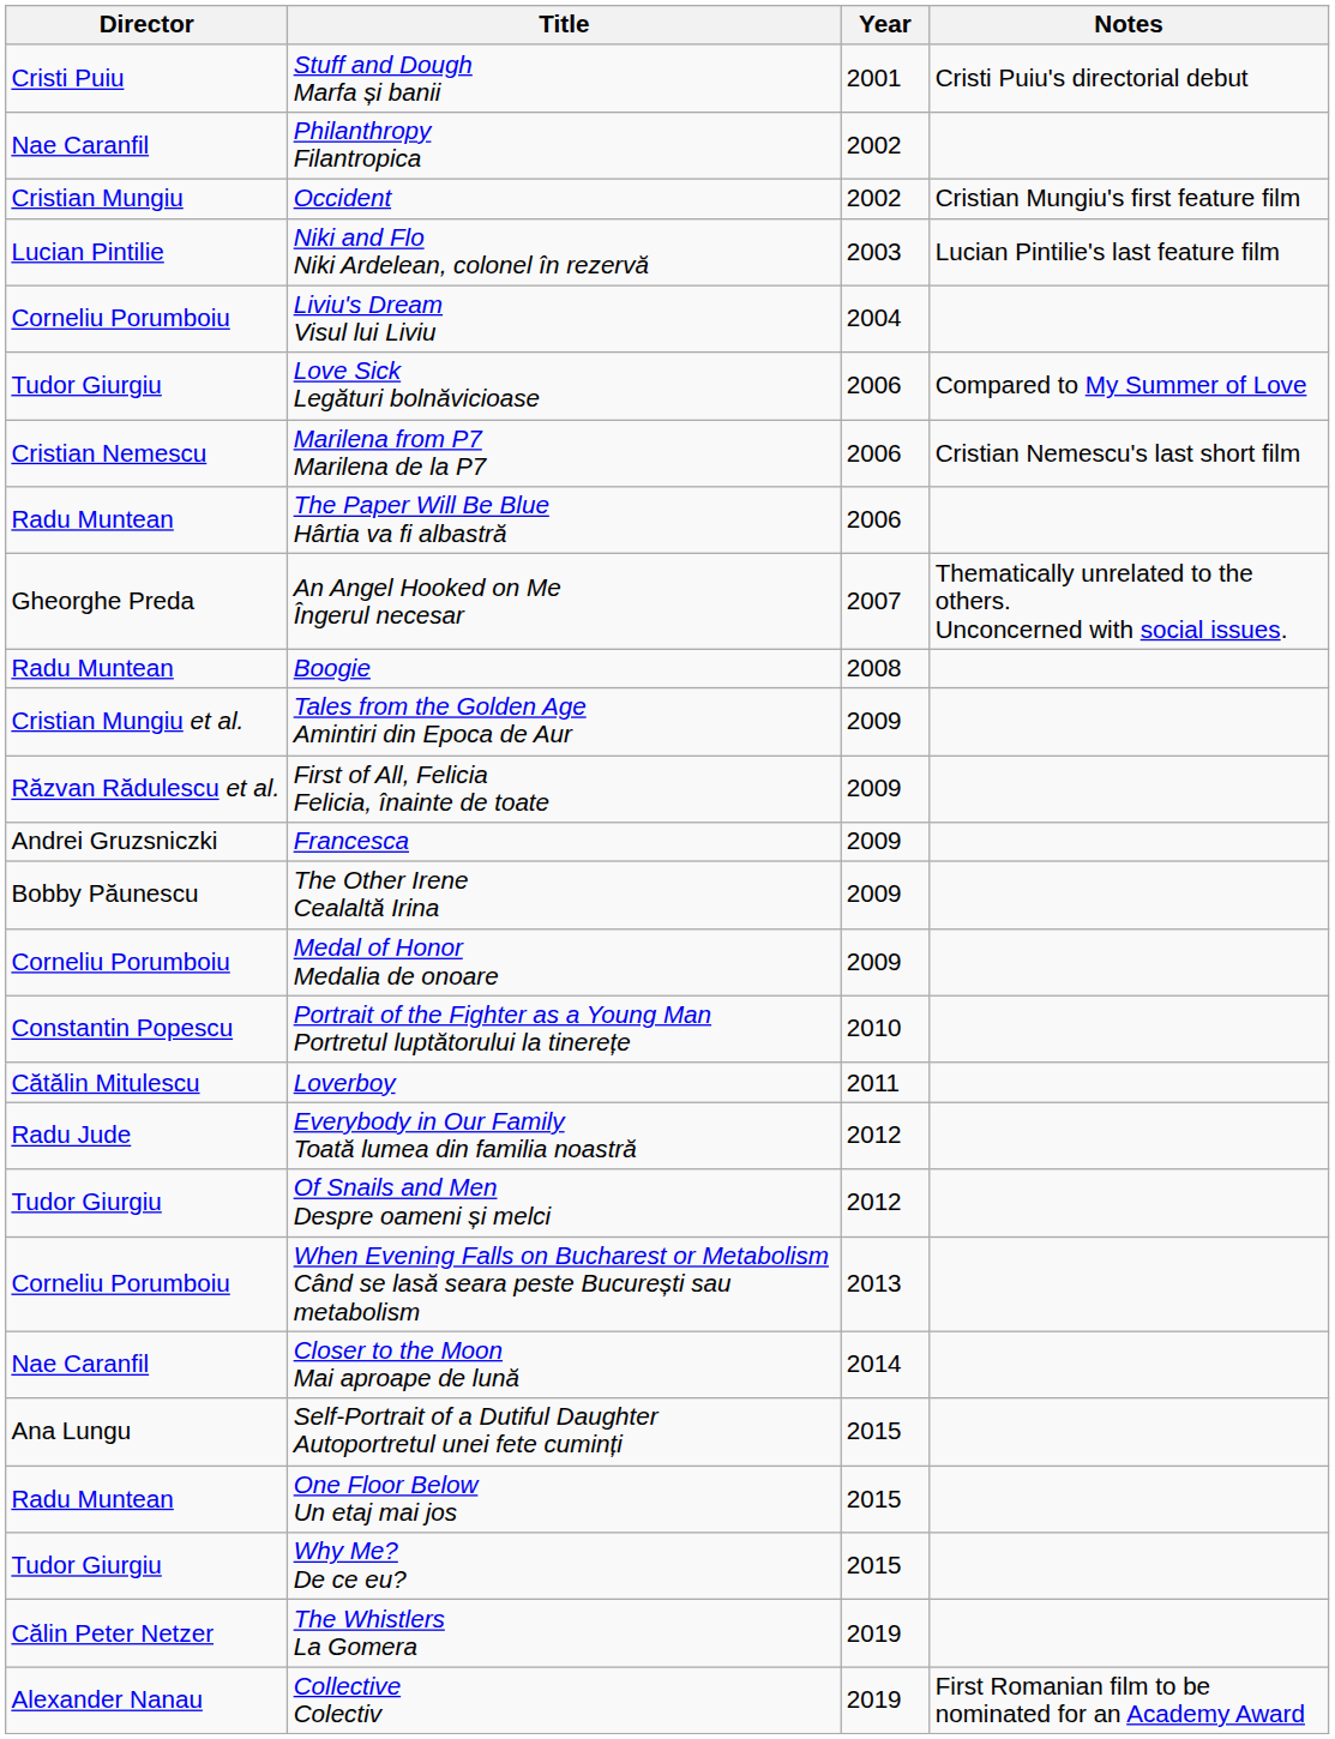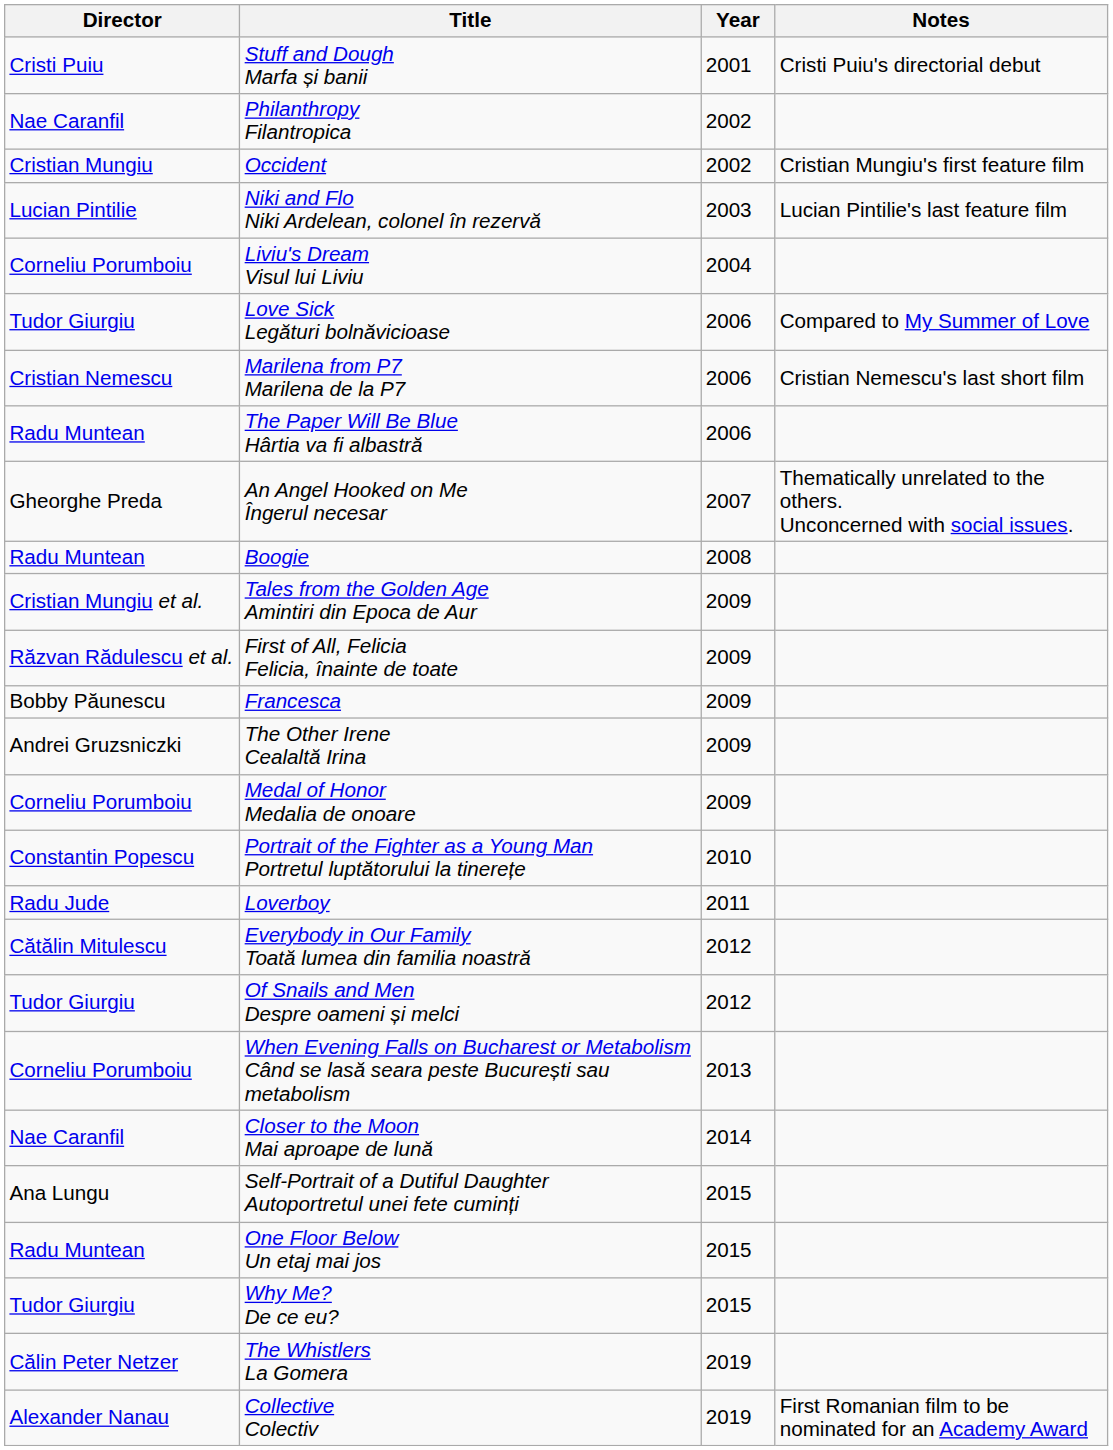Francesca | Director: Andrei Gruzsniczki -> Bobby Păunescu
The Other Irene Cealaltă Irina | Director: Bobby Păunescu -> Andrei Gruzsniczki
Loverboy | Director: Cătălin Mitulescu -> Radu Jude
Everybody in Our Family Toată lumea din familia noastră | Director: Radu Jude -> Cătălin Mitulescu
